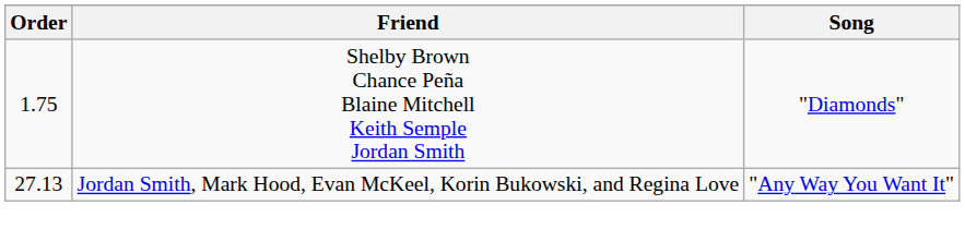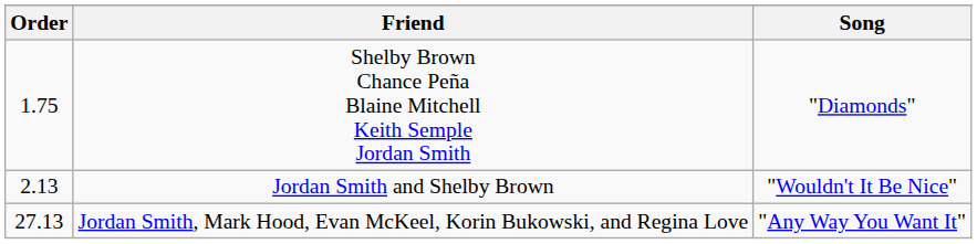+ row: 2.13 | Jordan Smith and Shelby Brown | "Wouldn't It Be Nice"
